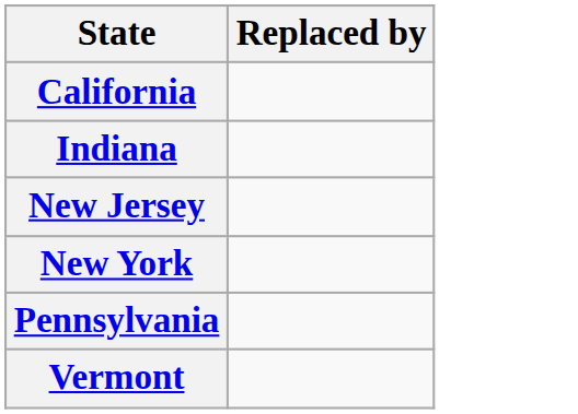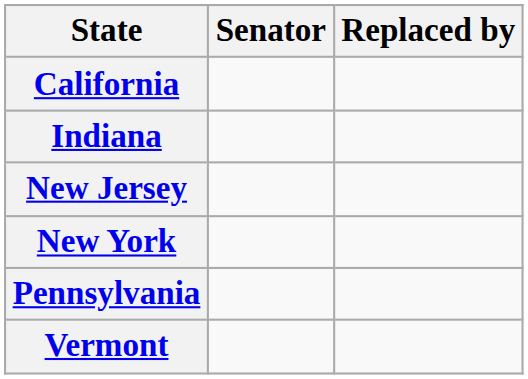+ column: Senator
